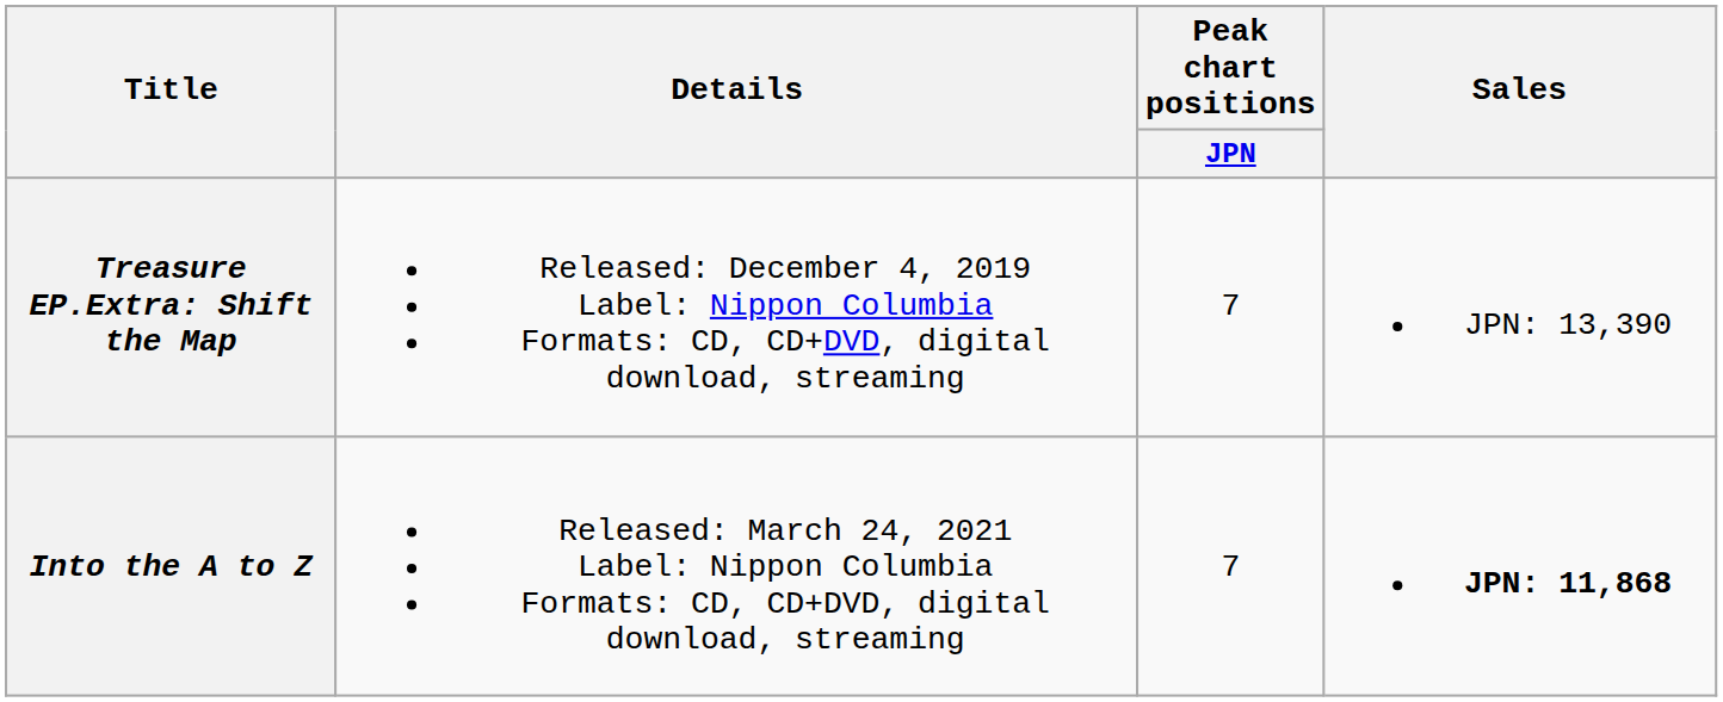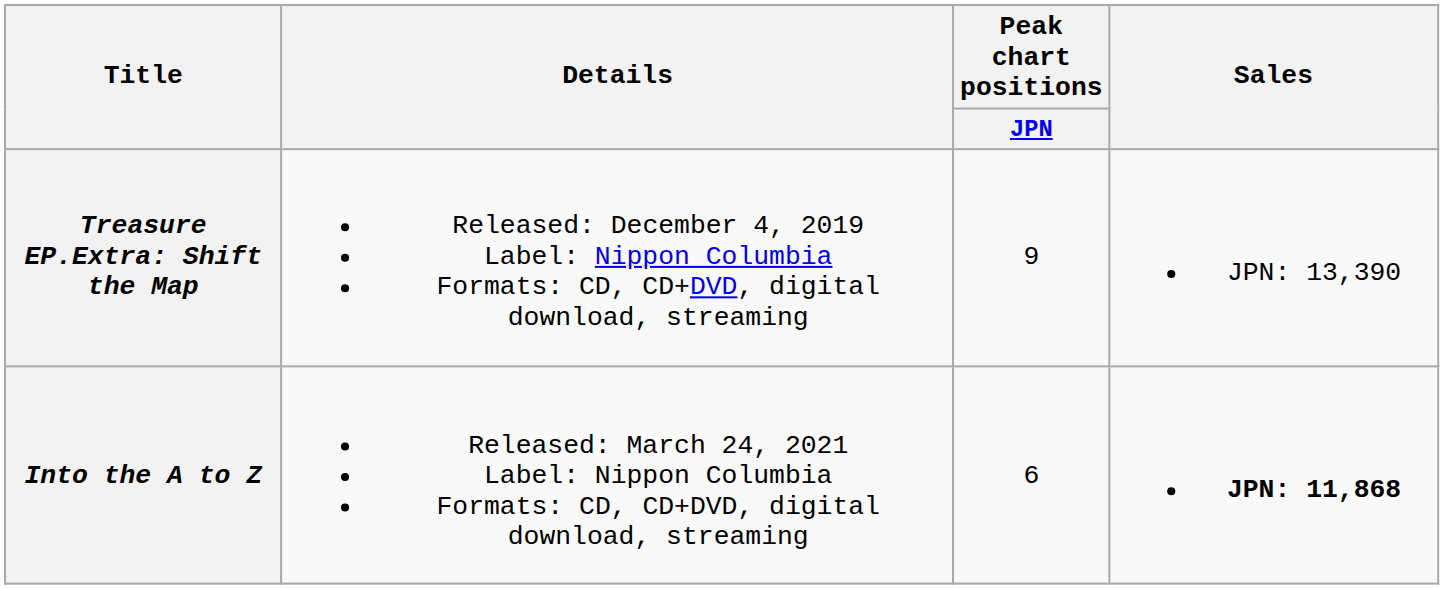Treasure EP.Extra: Shift the Map | Peak chart positions / JPN: 7 -> 9
Into the A to Z | Peak chart positions / JPN: 7 -> 6
